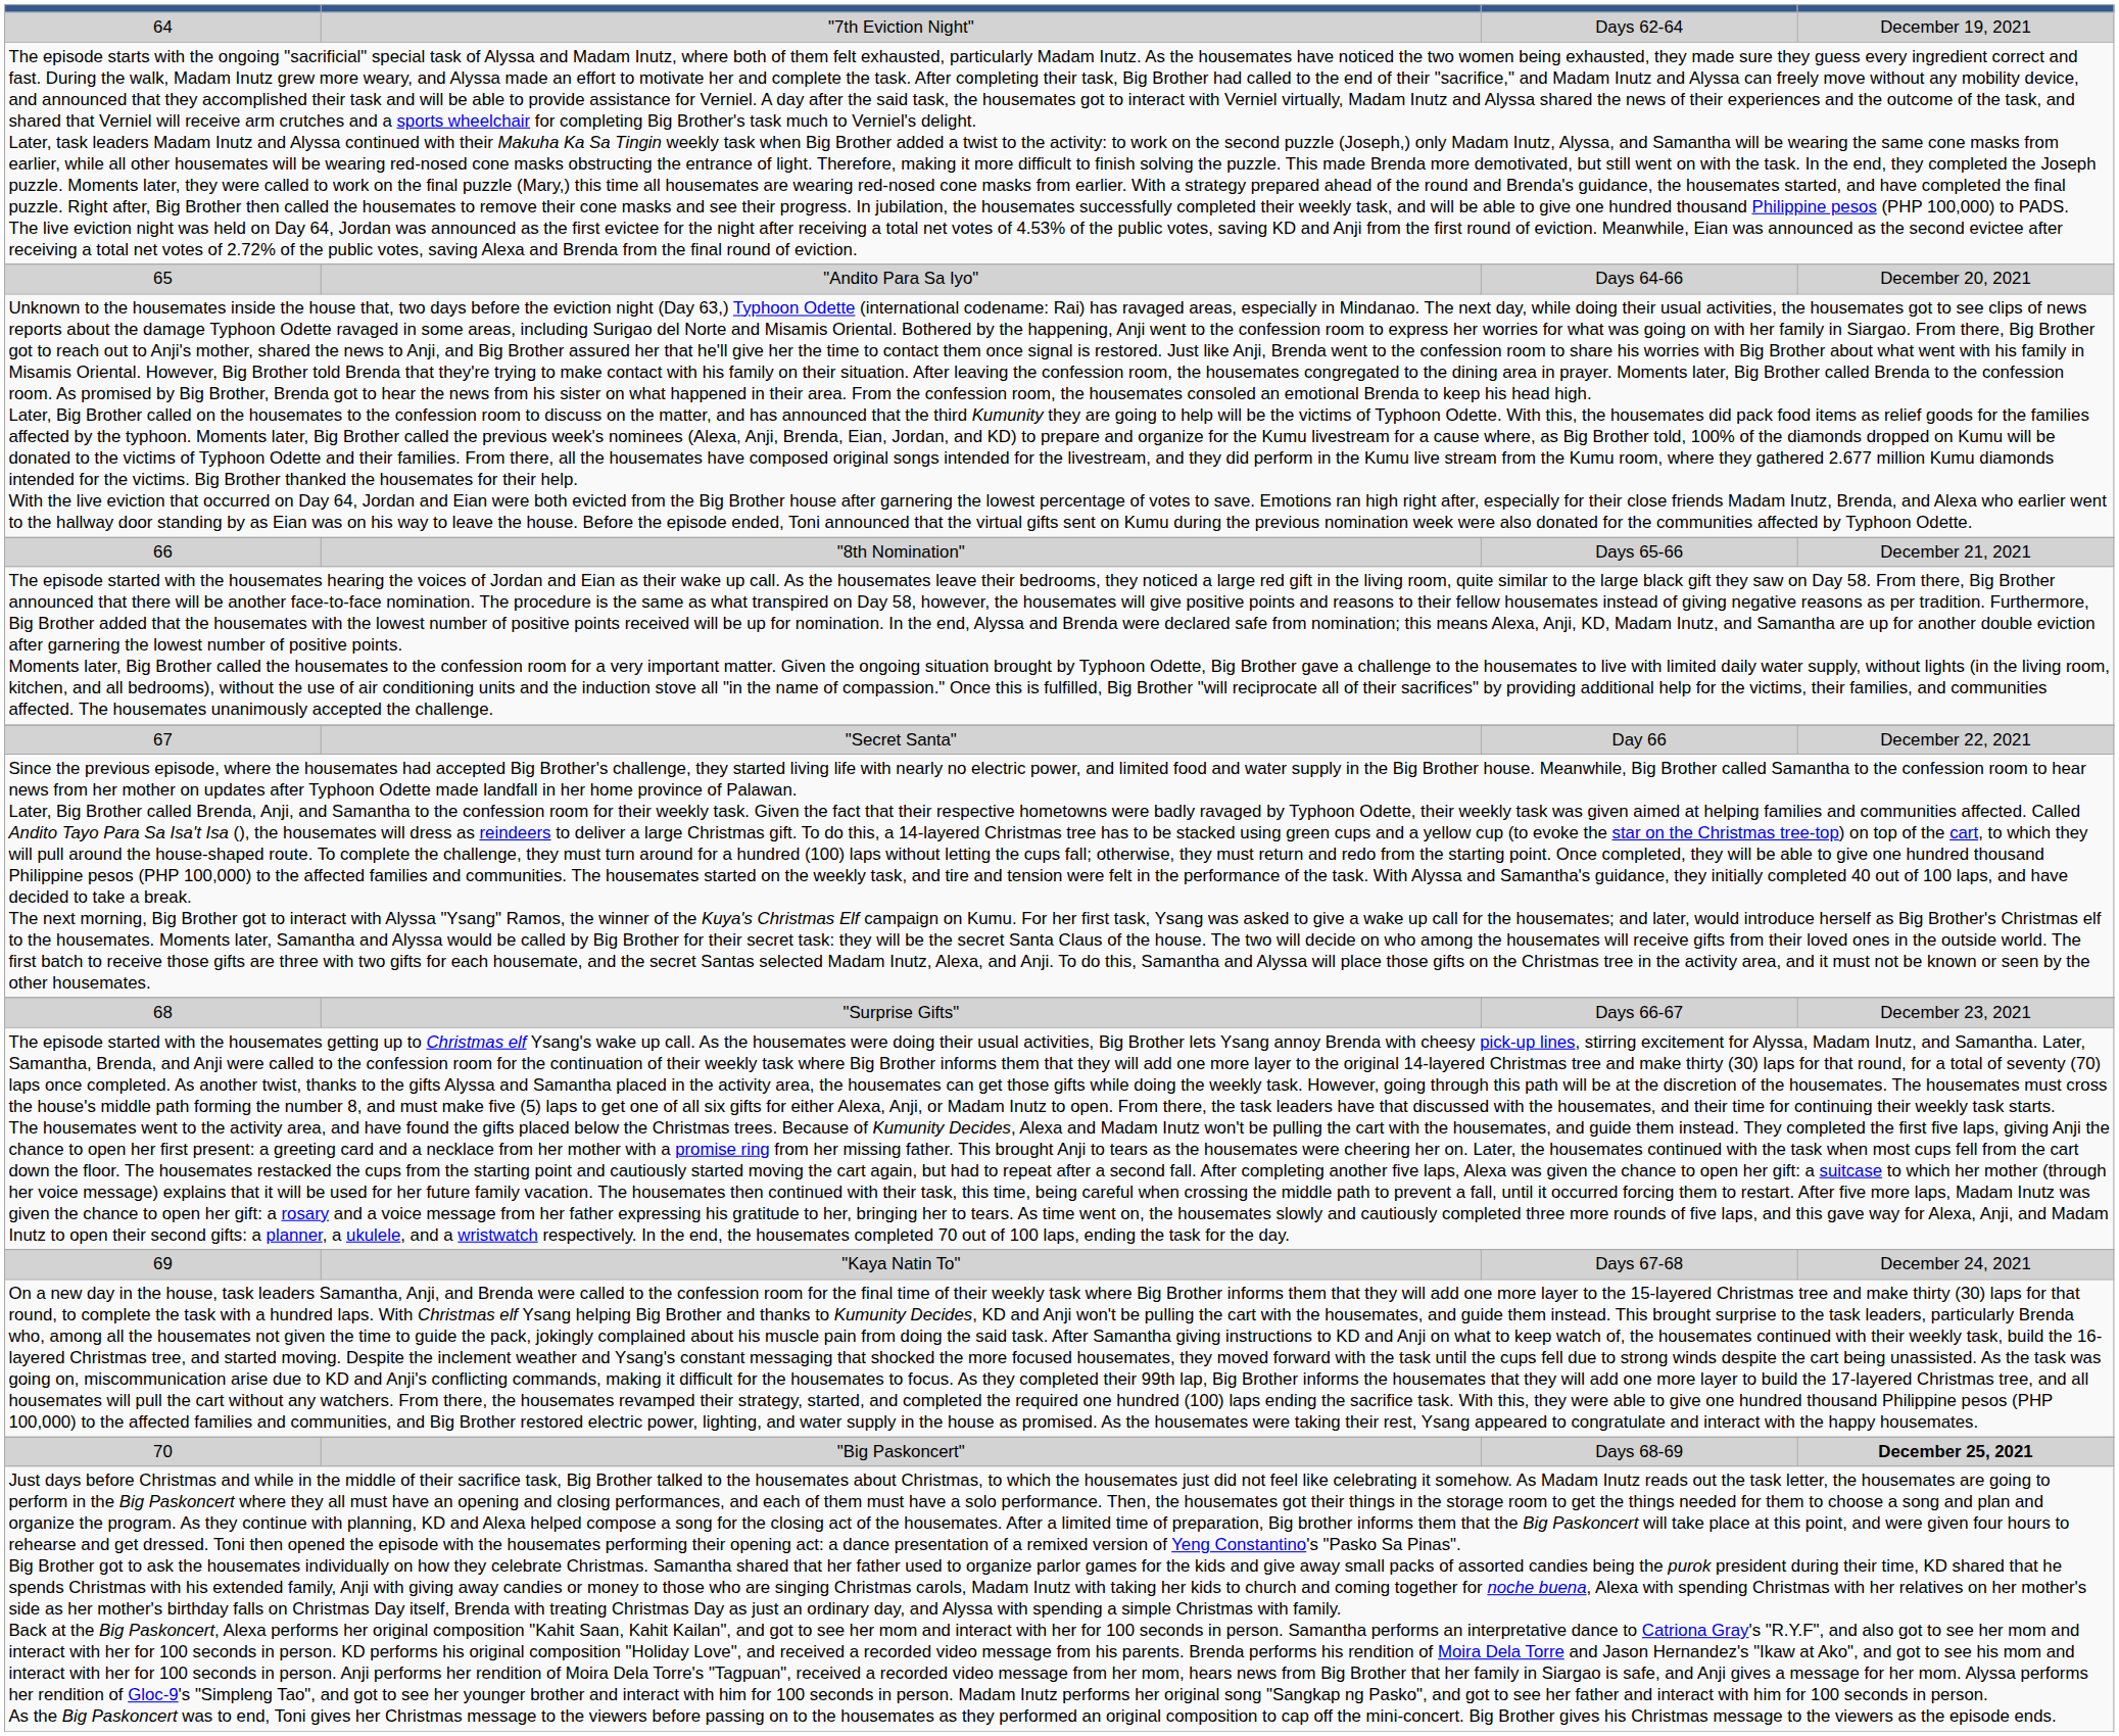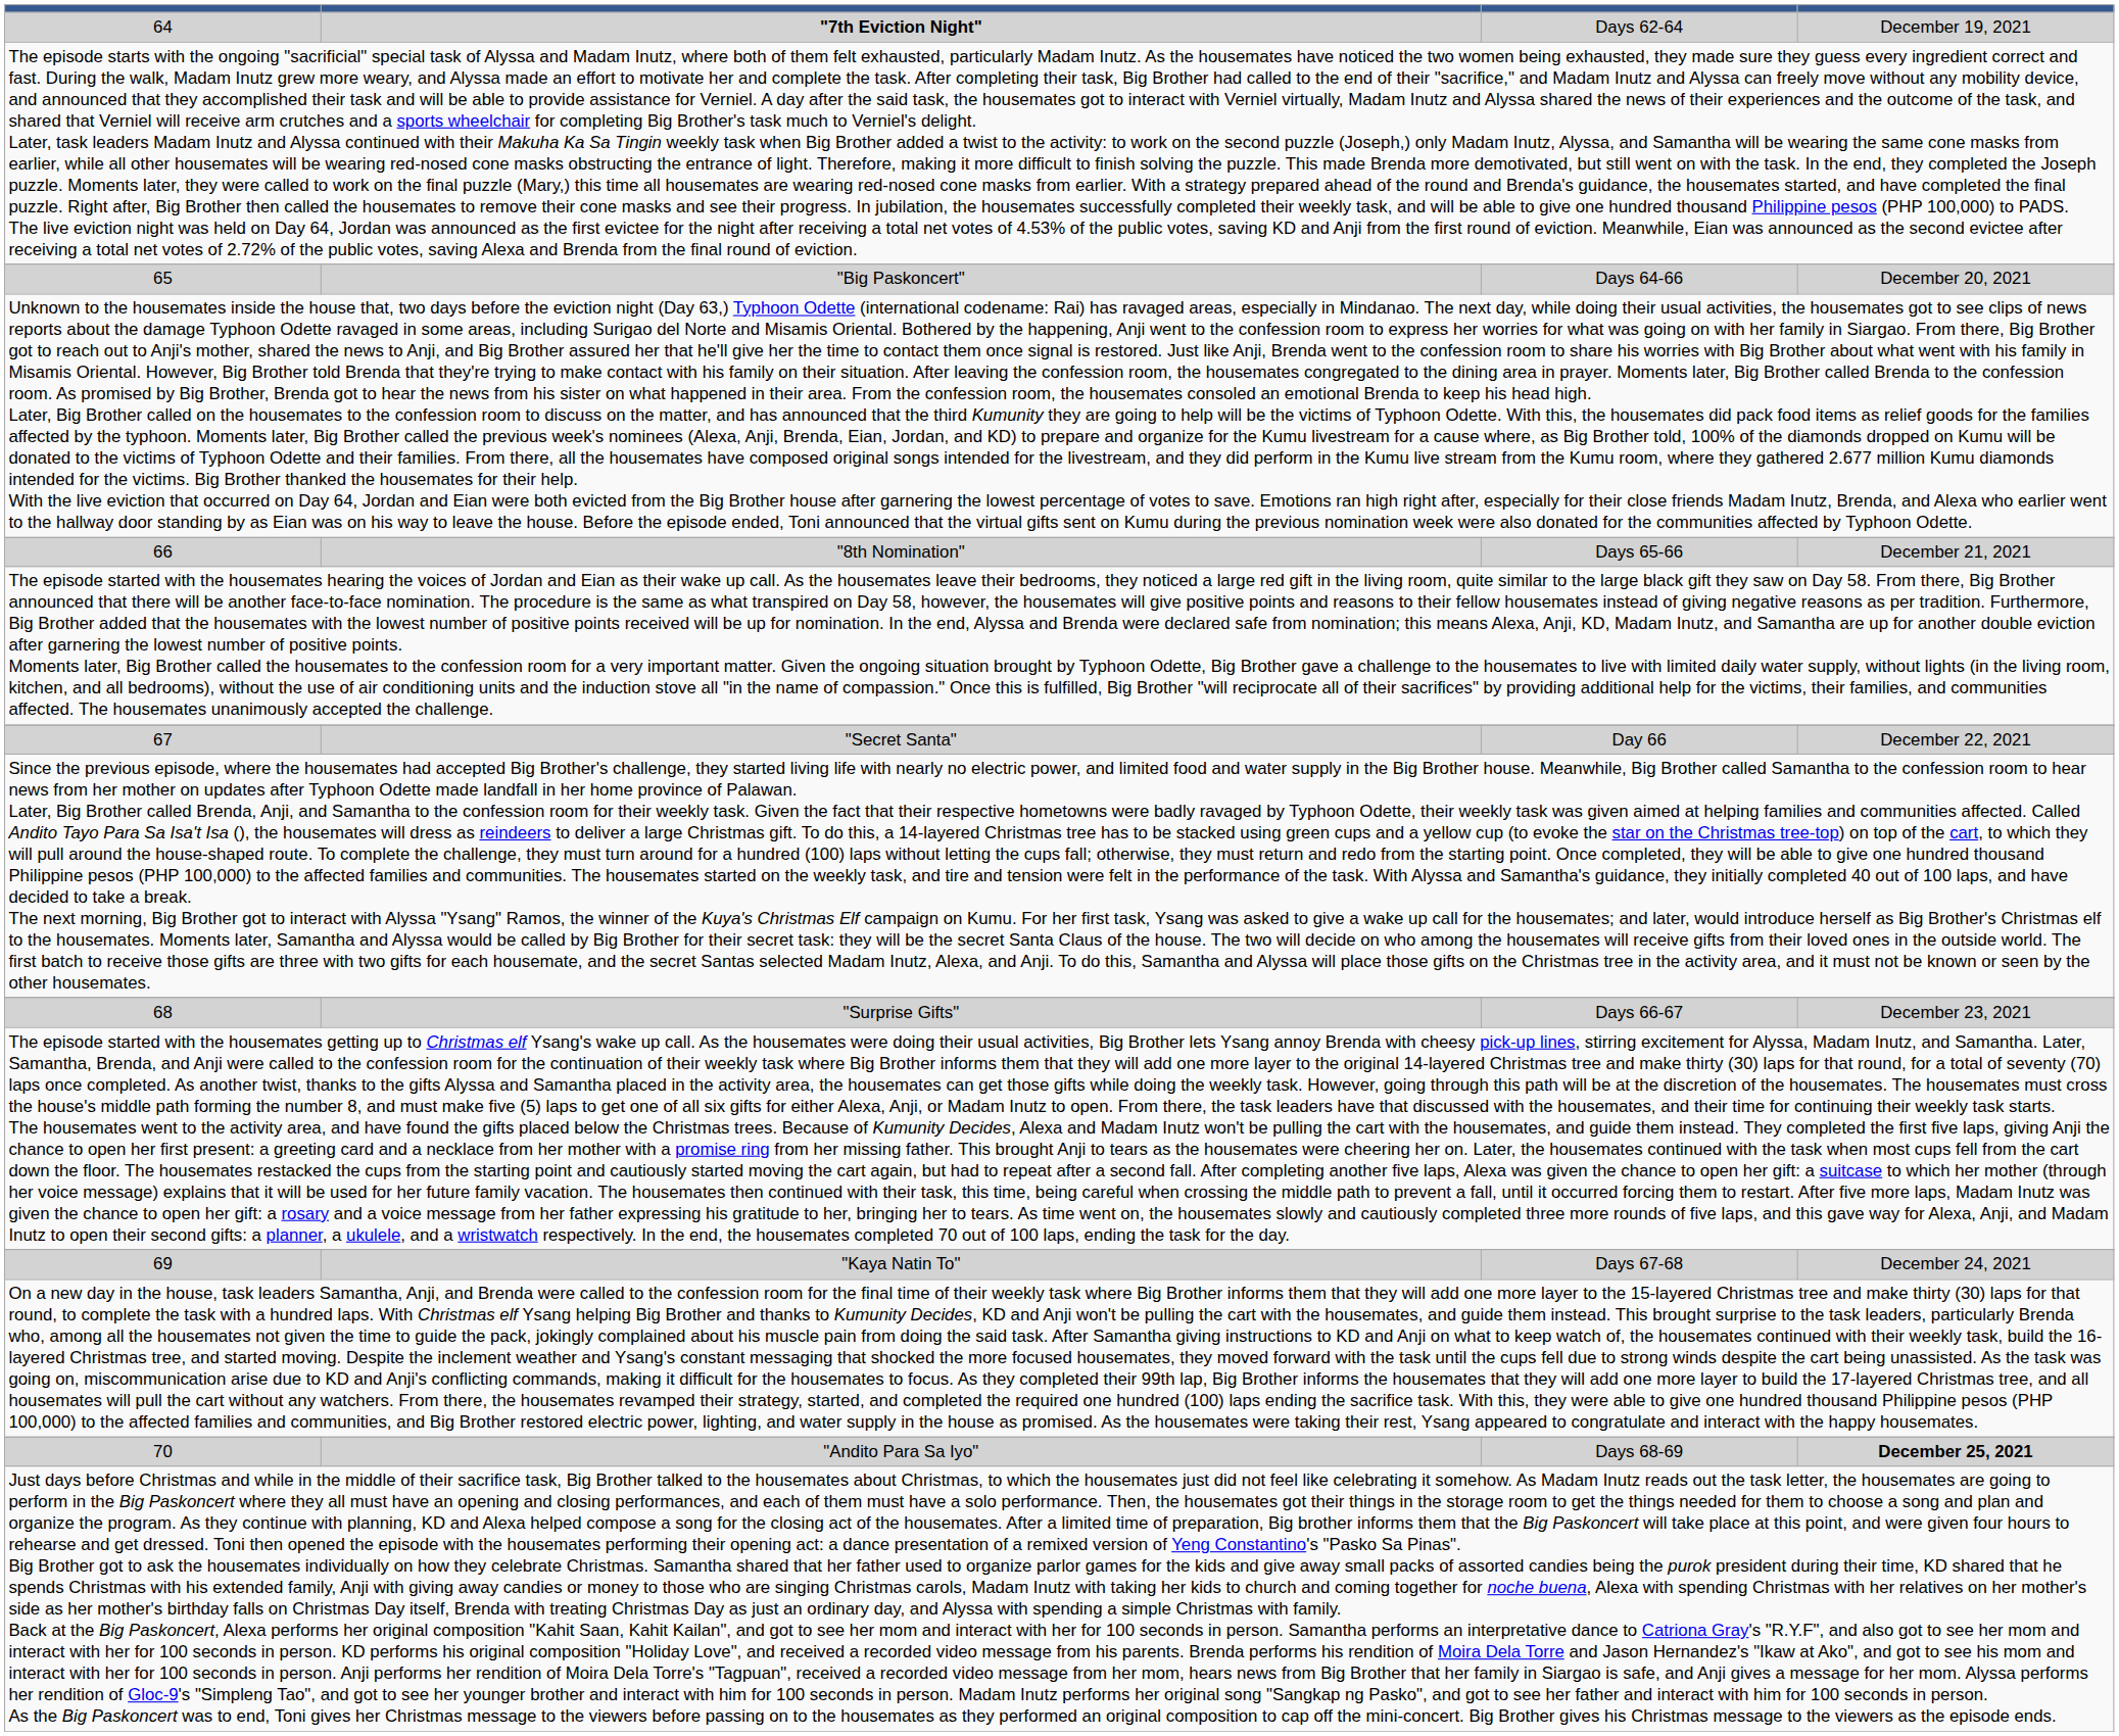64 | column 2: normal -> bold
65 | column 2: "Andito Para Sa Iyo" -> "Big Paskoncert"
70 | column 2: "Big Paskoncert" -> "Andito Para Sa Iyo"
